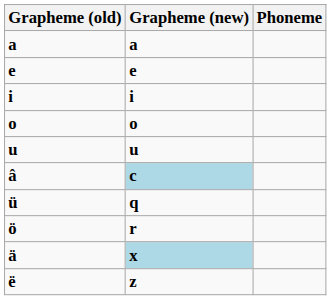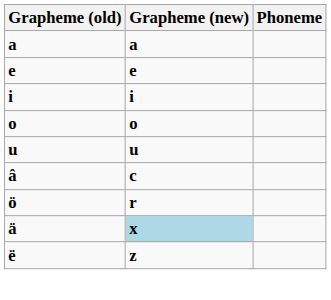â | Grapheme (new): lightblue background -> no background
- row: ü | q
